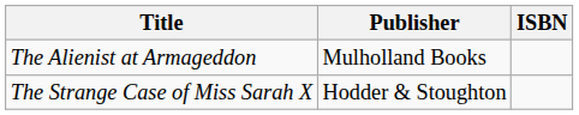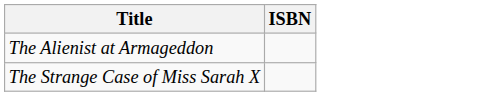- column: Publisher | Mulholland Books | Hodder & Stoughton
